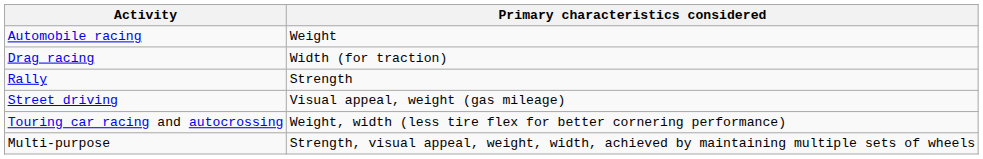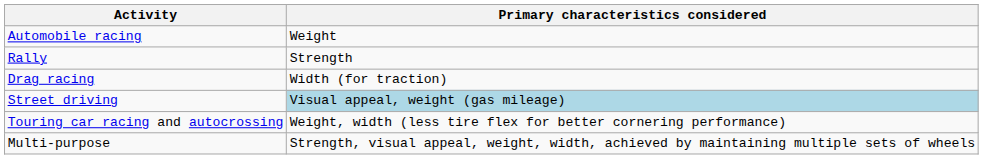rows swapped: Drag racing <-> Rally
Street driving | Primary characteristics considered: no background -> lightblue background
